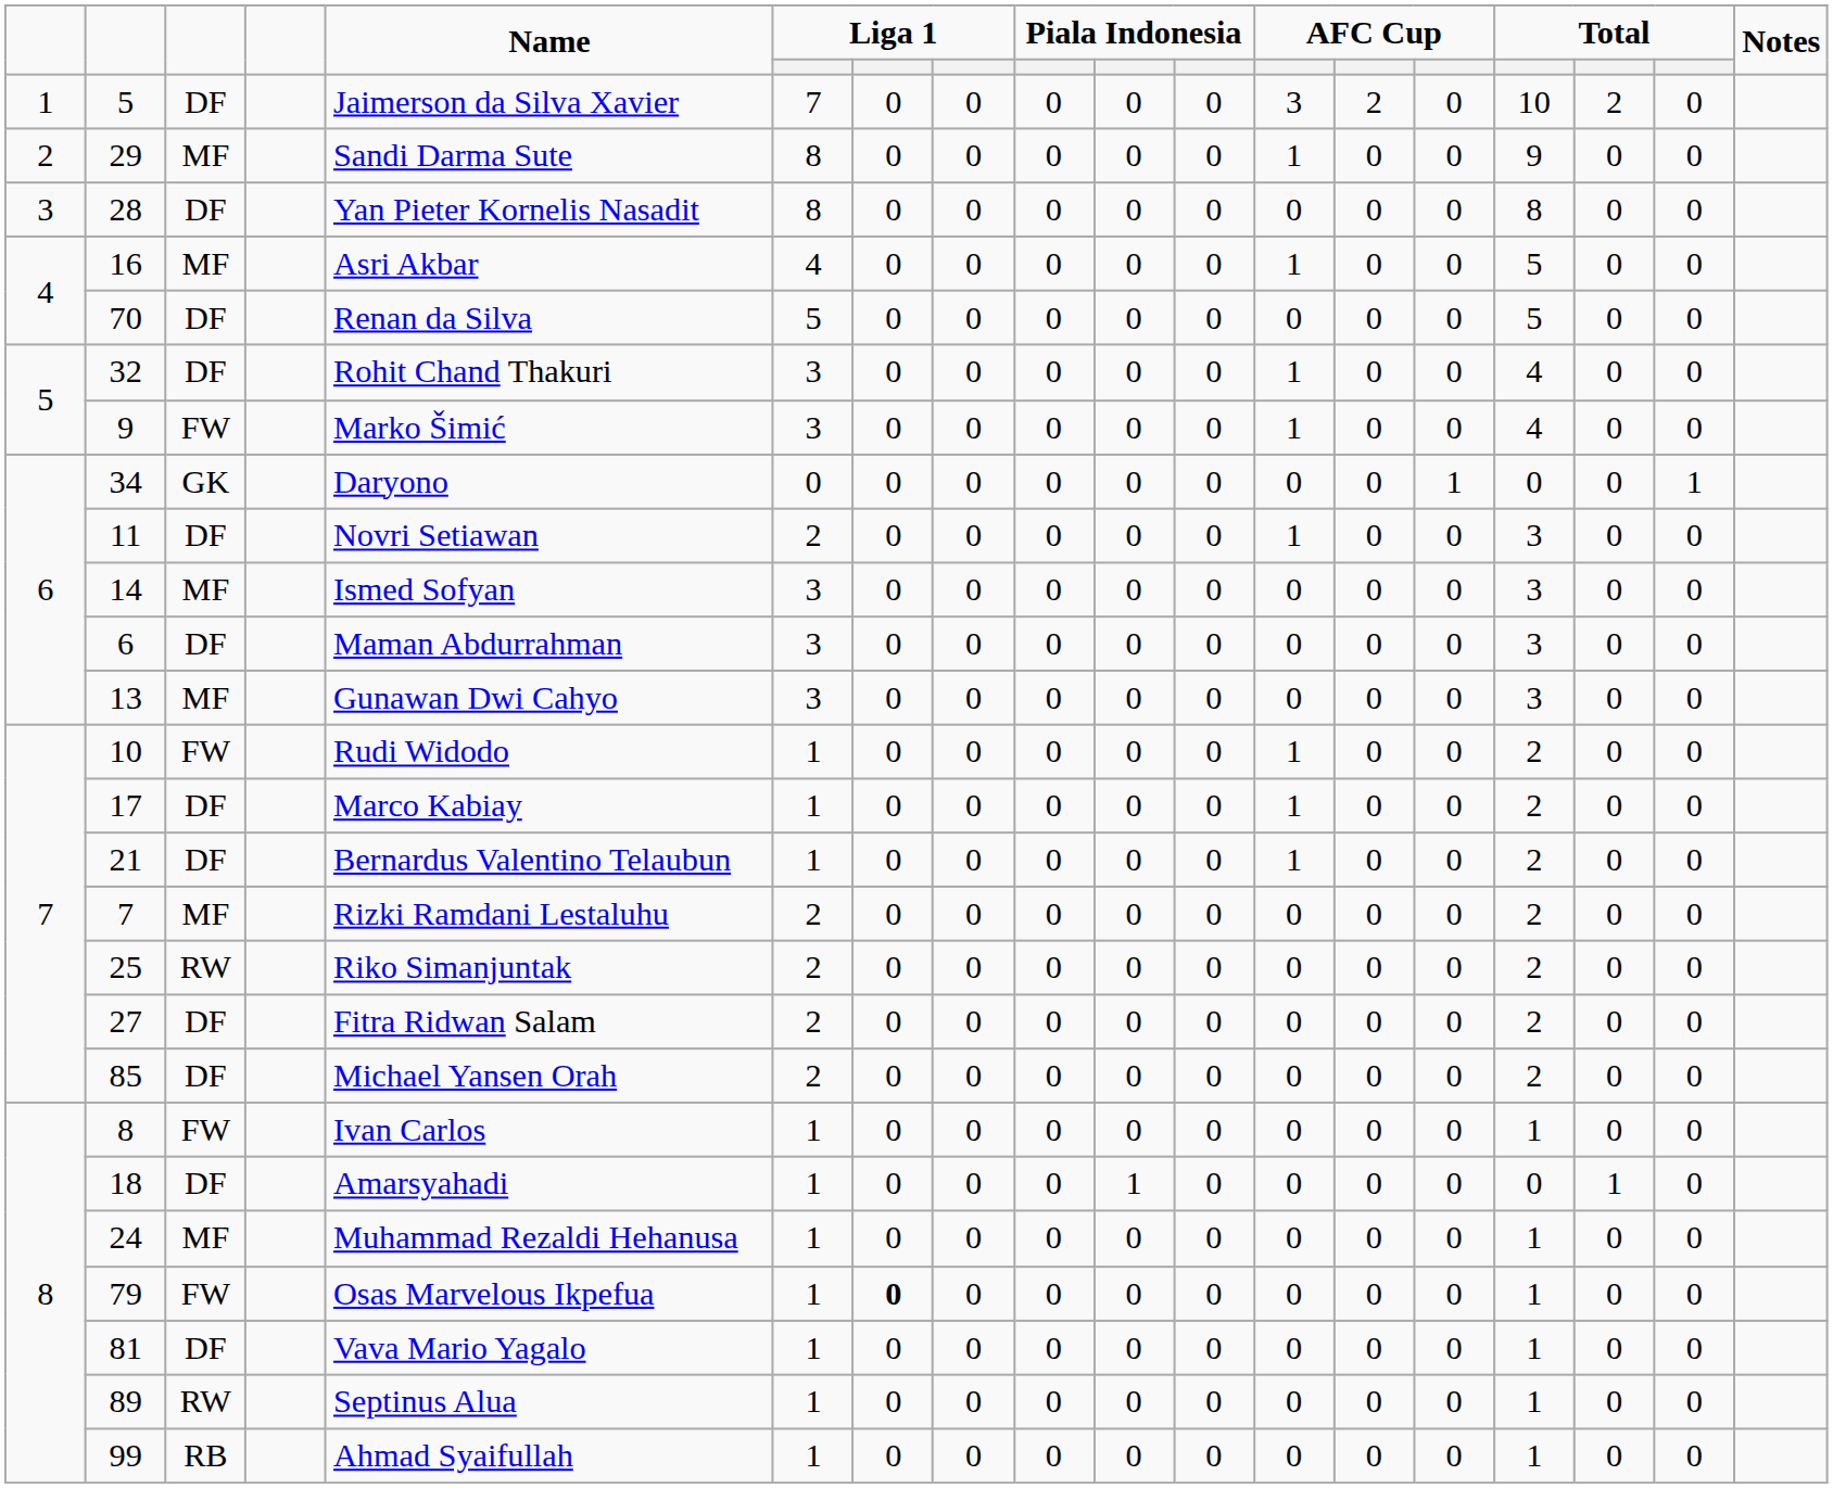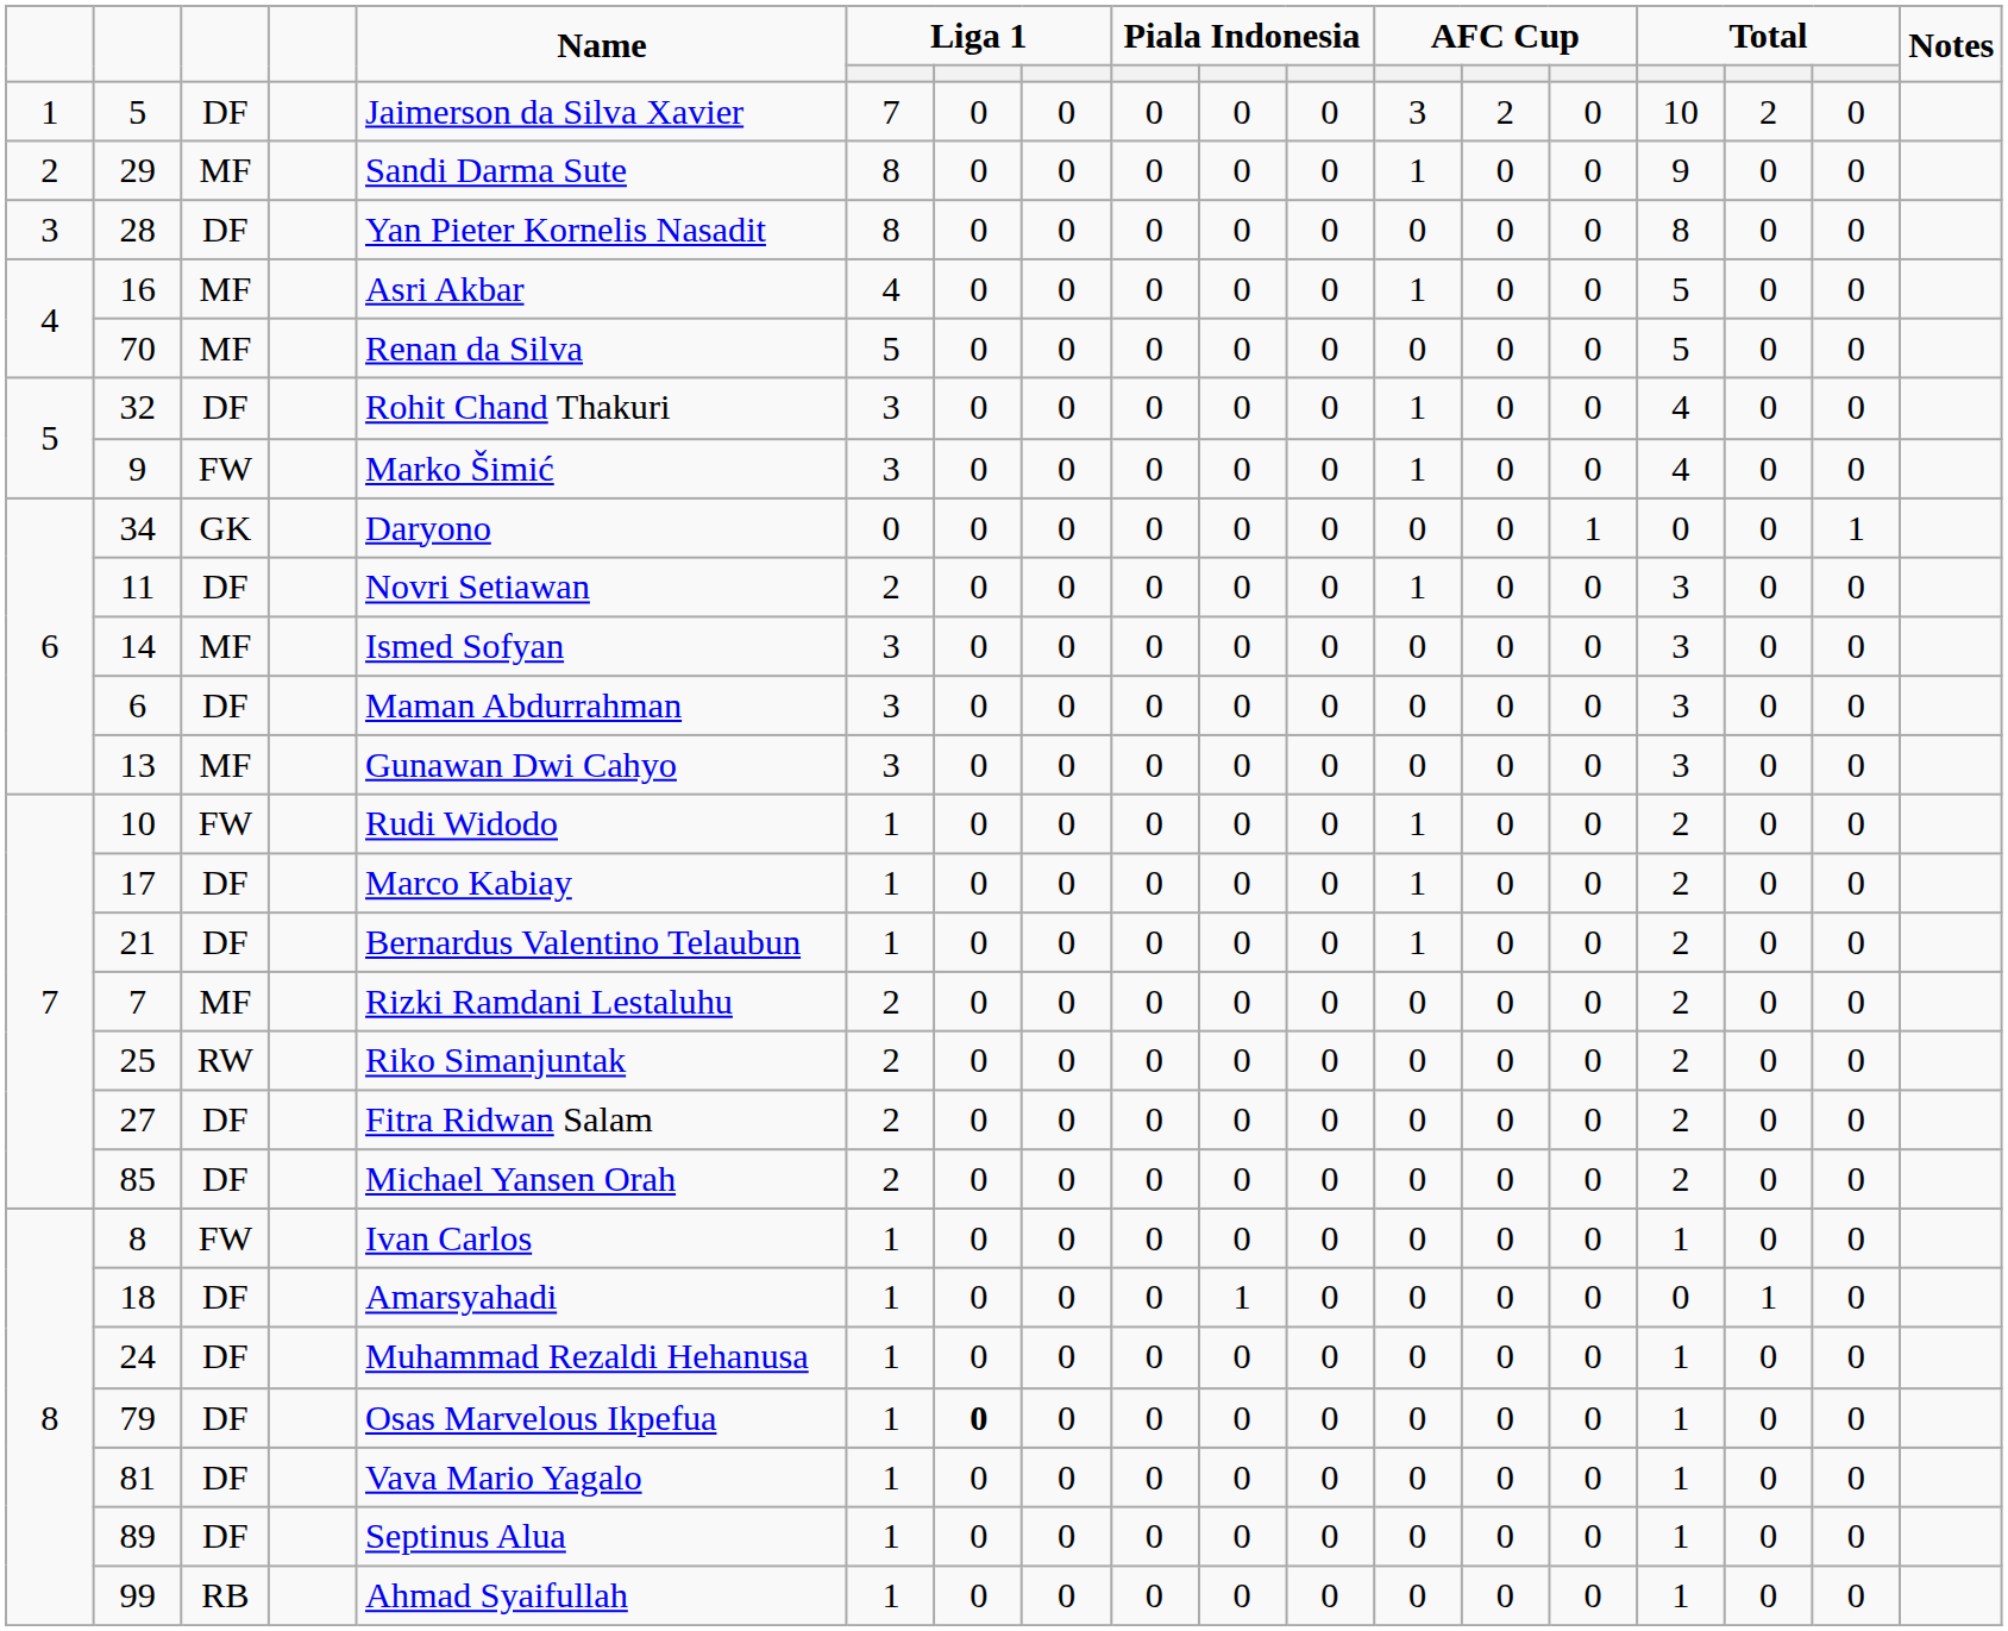70 | column 3: DF -> MF
24 | column 3: MF -> DF
79 | column 3: FW -> DF
89 | column 3: RW -> DF
